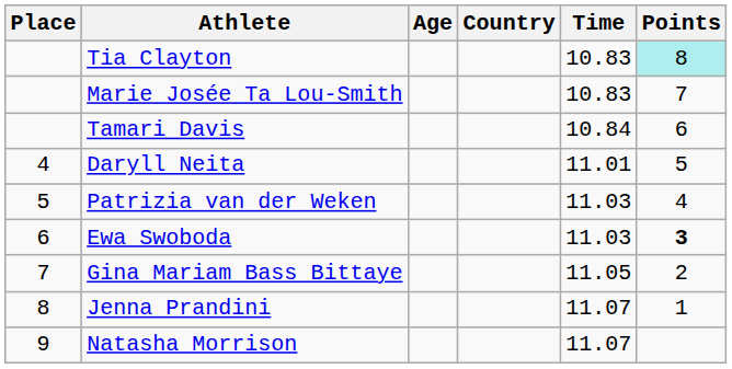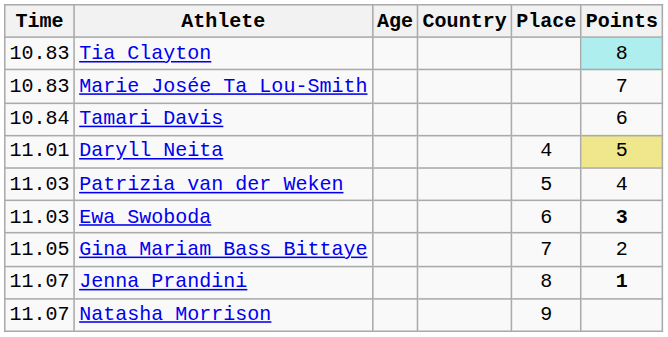columns swapped: Place <-> Time
Daryll Neita | Points: no background -> khaki background
Jenna Prandini | Points: normal -> bold
